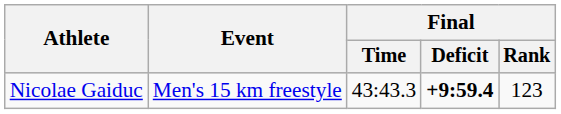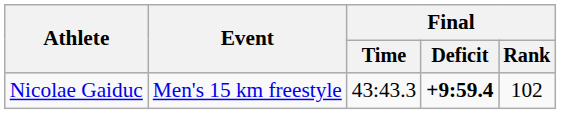Nicolae Gaiduc | Final / Rank: 123 -> 102
